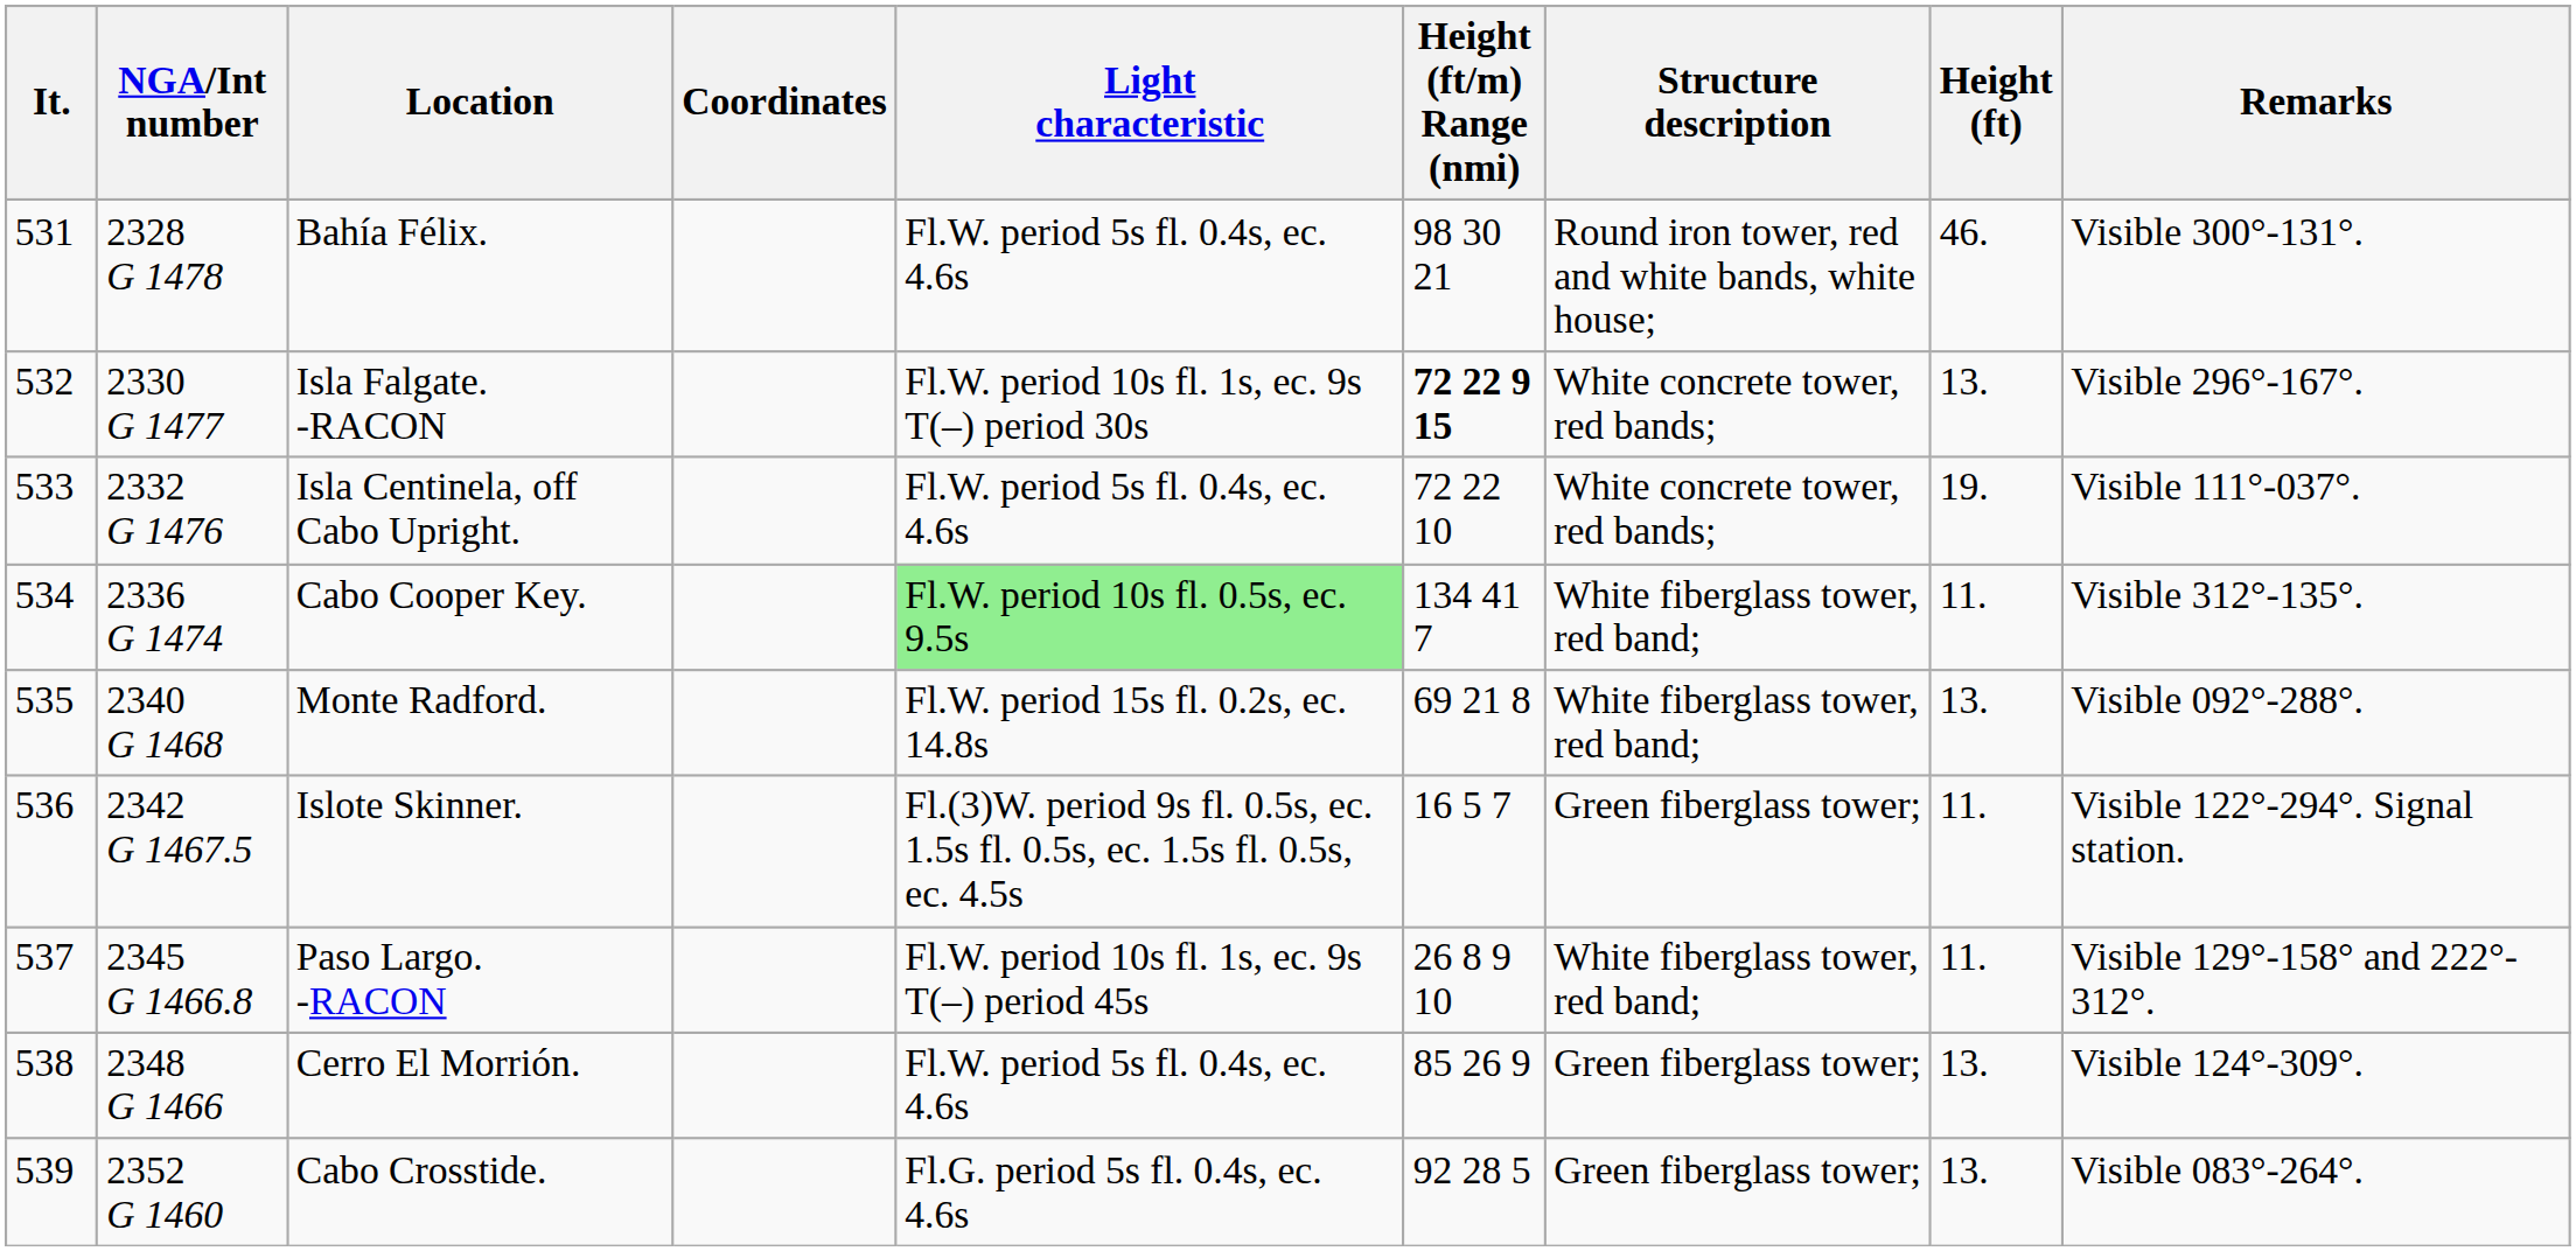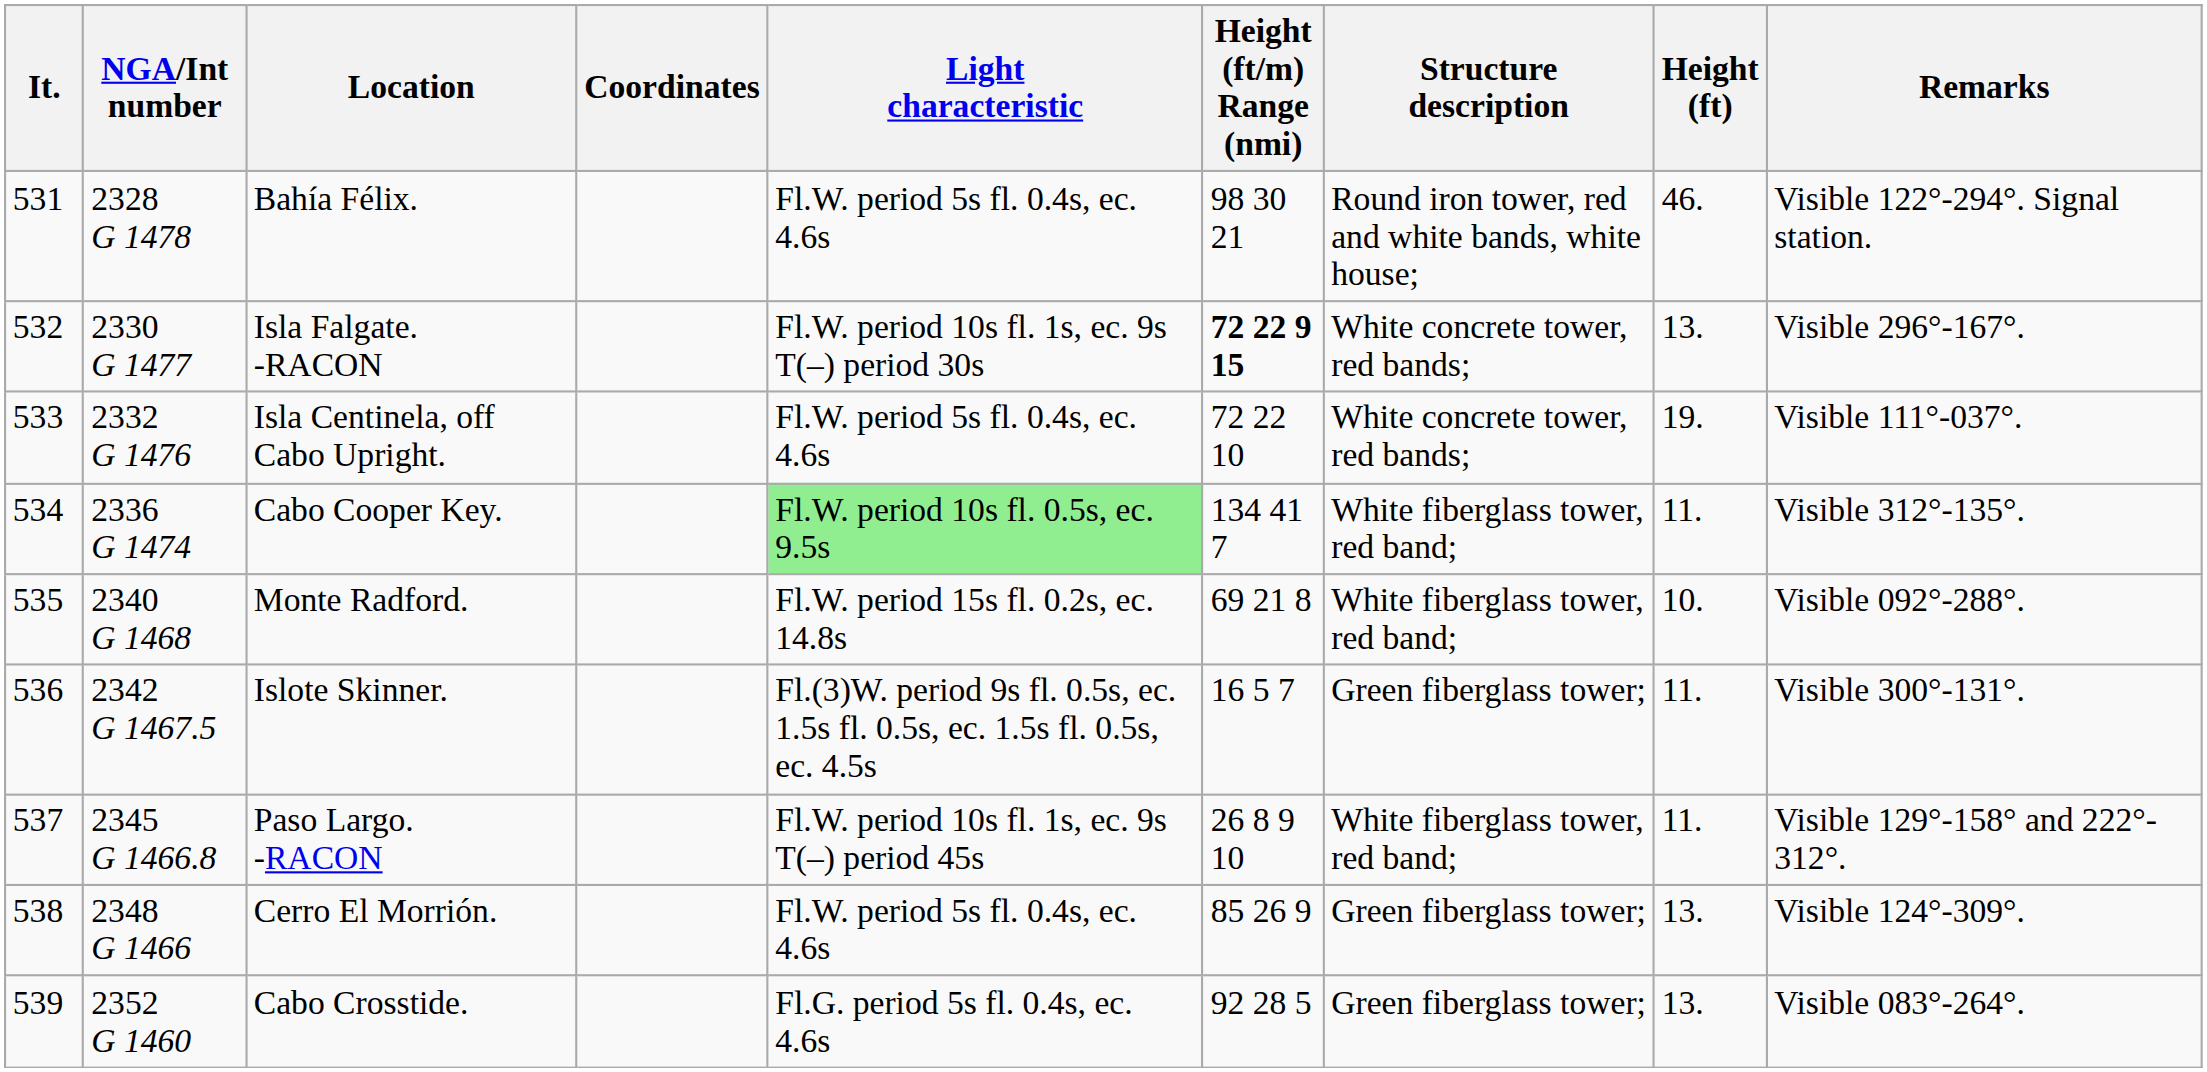Bahía Félix. | Remarks: Visible 300°-131°. -> Visible 122°-294°. Signal station.
Monte Radford. | Height (ft): 13. -> 10.
Islote Skinner. | Remarks: Visible 122°-294°. Signal station. -> Visible 300°-131°.
